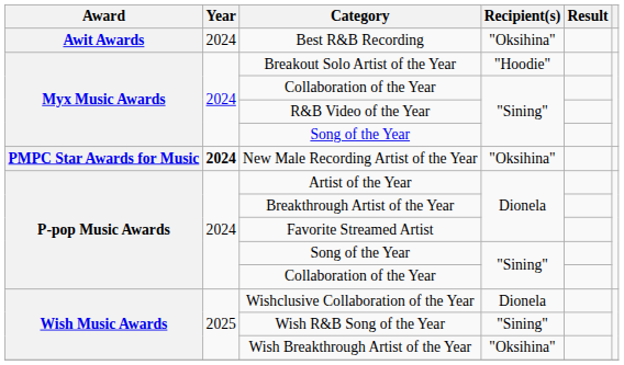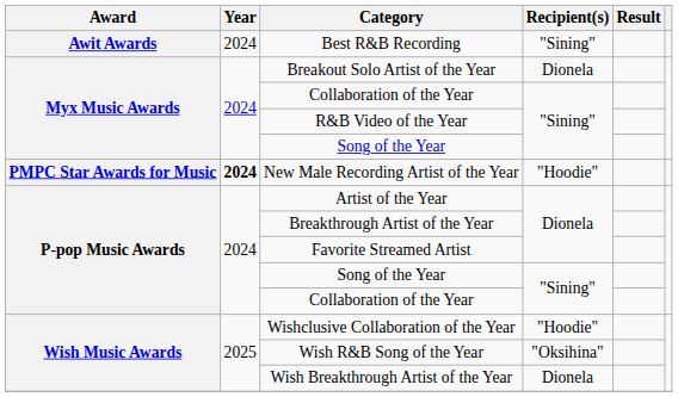Best R&B Recording | Recipient(s): "Oksihina" -> "Sining"
Breakout Solo Artist of the Year | Recipient(s): "Hoodie" -> Dionela
New Male Recording Artist of the Year | Recipient(s): "Oksihina" -> "Hoodie"
Wishclusive Collaboration of the Year | Recipient(s): Dionela -> "Hoodie"
Wish R&B Song of the Year | Recipient(s): "Sining" -> "Oksihina"
Wish Breakthrough Artist of the Year | Recipient(s): "Oksihina" -> Dionela
